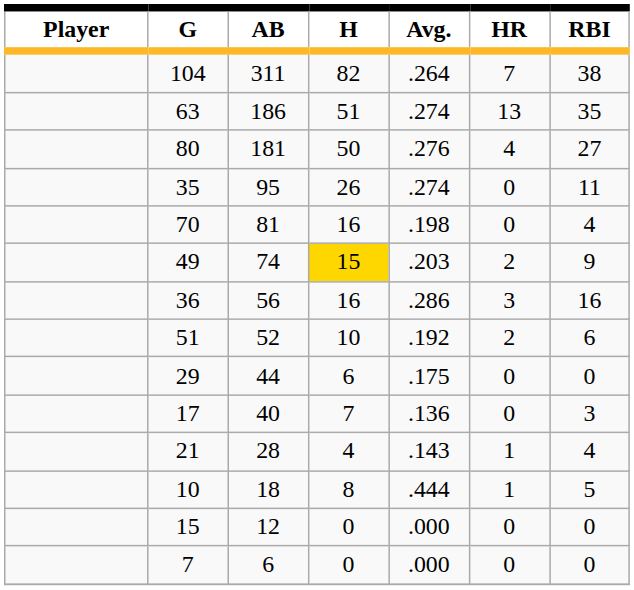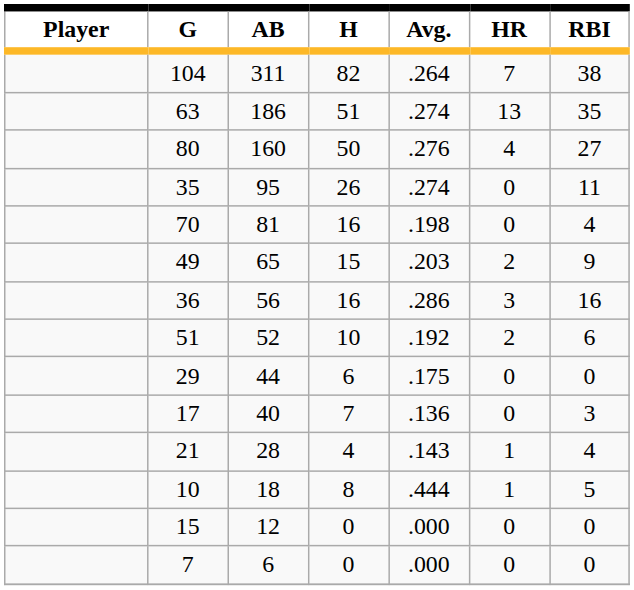80 | AB: 181 -> 160
49 | AB: 74 -> 65
49 | H: gold background -> no background
